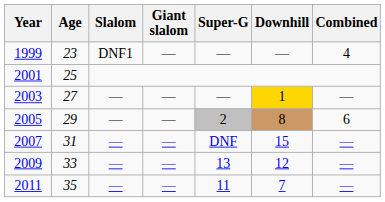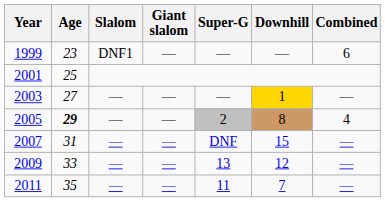1999 | Combined: 4 -> 6
2005 | Age: normal -> bold
2005 | Combined: 6 -> 4
